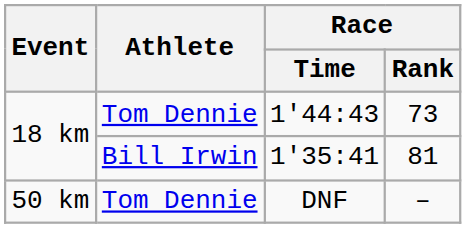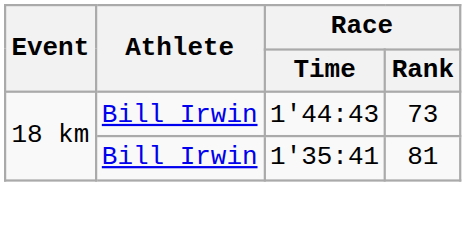1'44:43 | Athlete: Tom Dennie -> Bill Irwin
- row: 50 km | Tom Dennie | DNF | –
